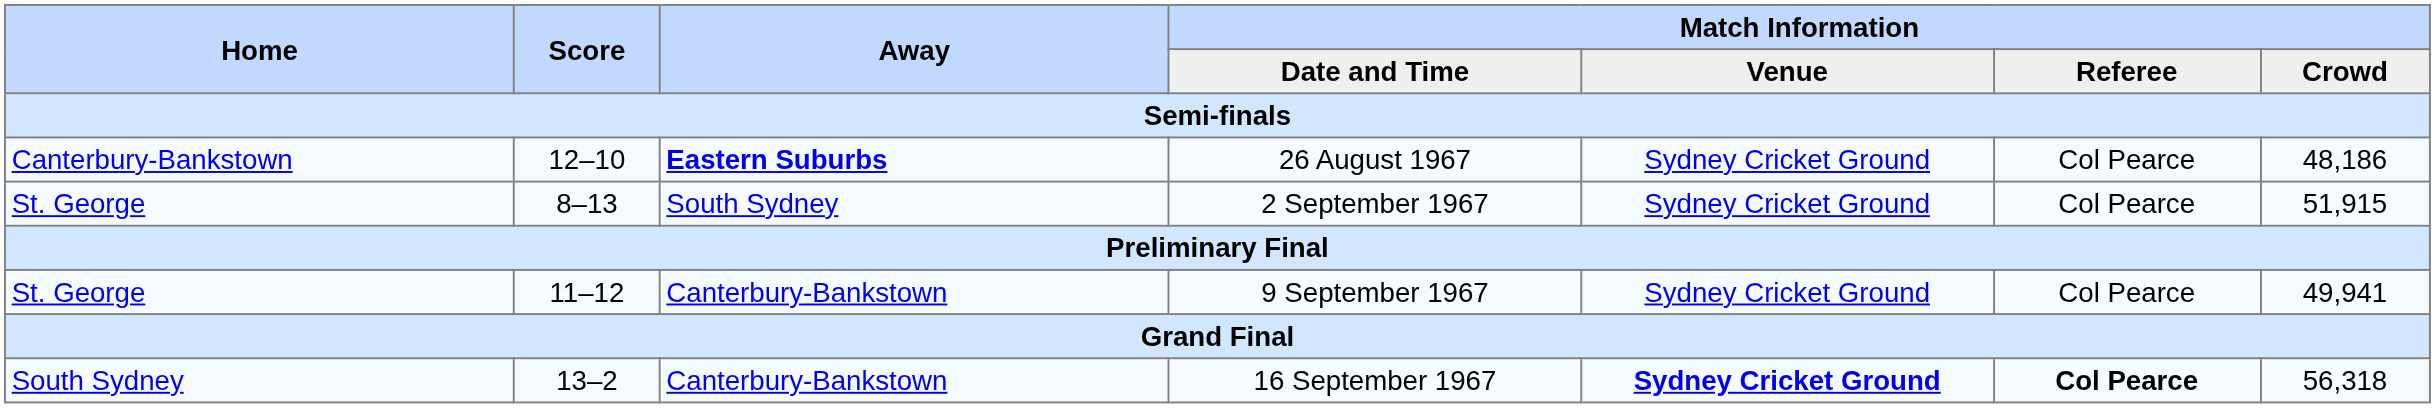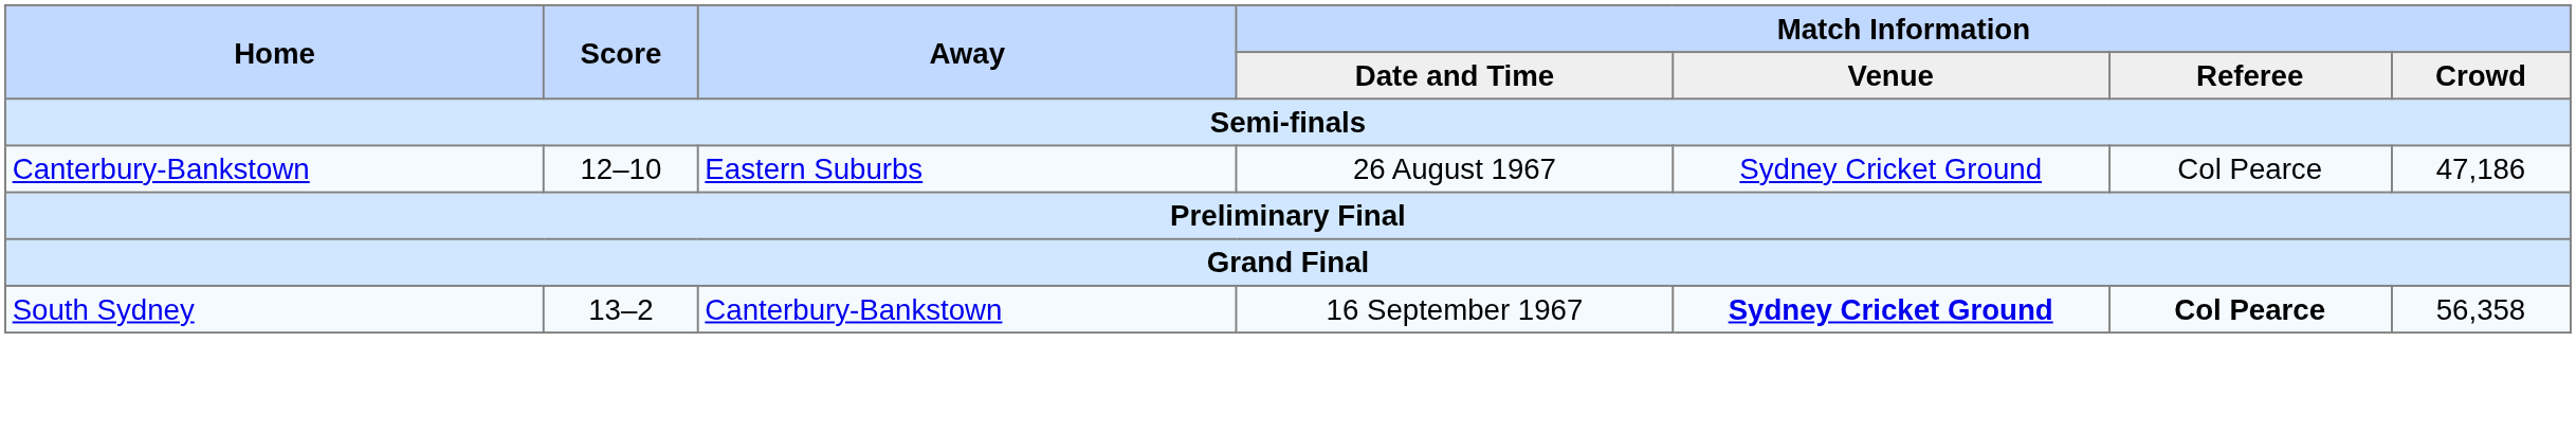26 August 1967 | Away: bold -> normal
26 August 1967 | Match Information / Crowd: 48,186 -> 47,186
- row: St. George | 8–13 | South Sydney | 2 September 1967 | Sydney Cricket Ground | Col Pearce | 51,915
- row: St. George | 11–12 | Canterbury-Bankstown | 9 September 1967 | Sydney Cricket Ground | Col Pearce | 49,941
16 September 1967 | Match Information / Crowd: 56,318 -> 56,358
